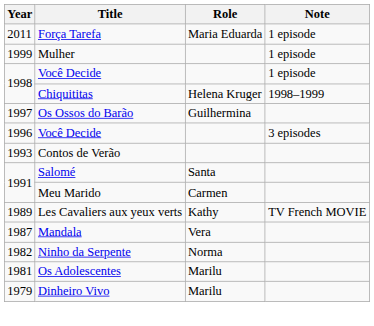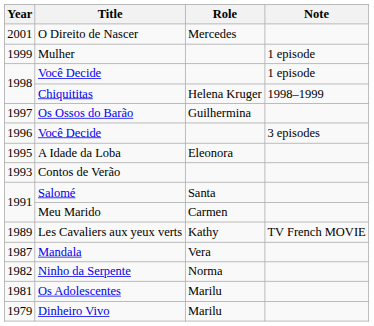- row: 2011 | Força Tarefa | Maria Eduarda | 1 episode
+ row: 2001 | O Direito de Nascer | Mercedes
+ row: 1995 | A Idade da Loba | Eleonora
